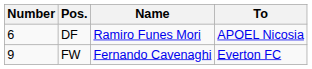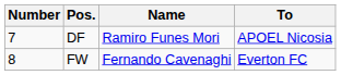DF | Number: 6 -> 7
FW | Number: 9 -> 8
